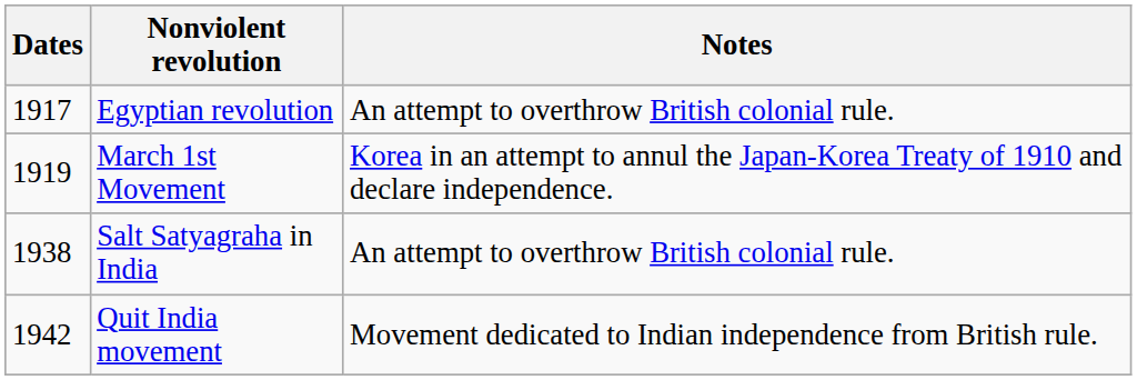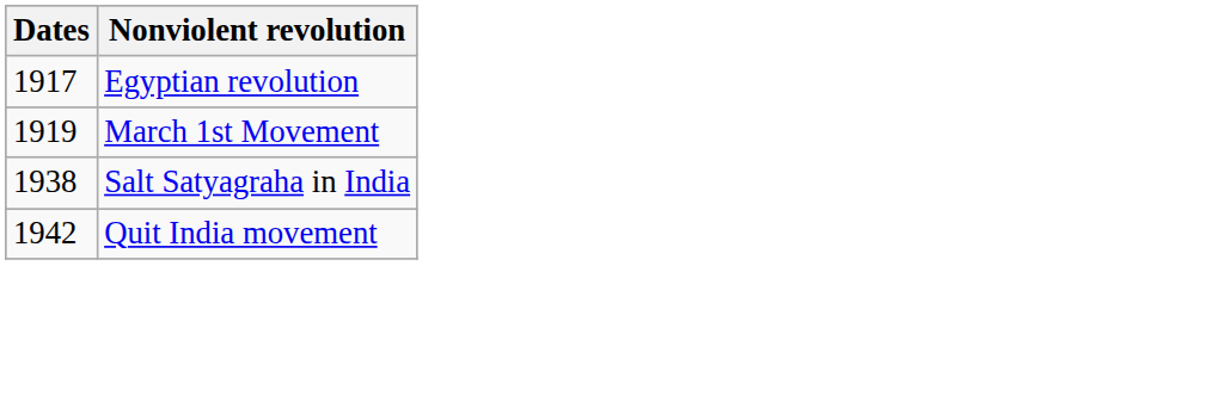- column: Notes | An attempt to overthrow British colonial rule. | Korea in an attempt to annul the Japan-Korea Treaty of 1910 and declare independence. | An attempt to overthrow British colonial rule. | Movement dedicated to Indian independence from British rule.
